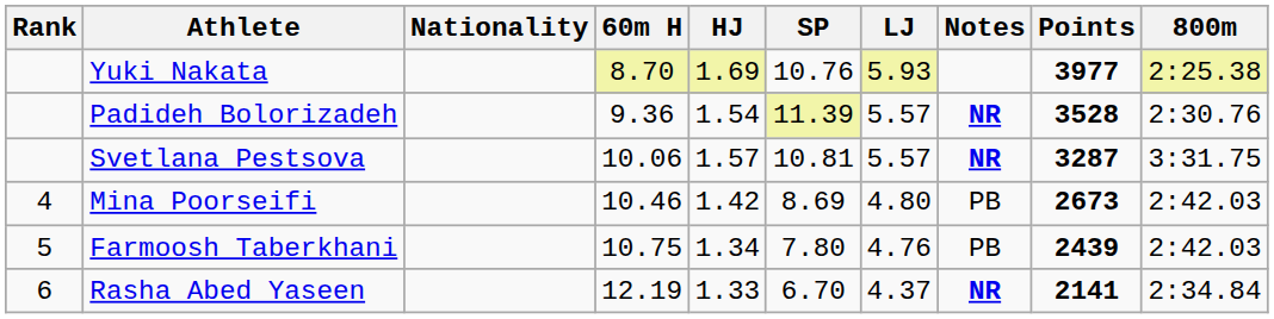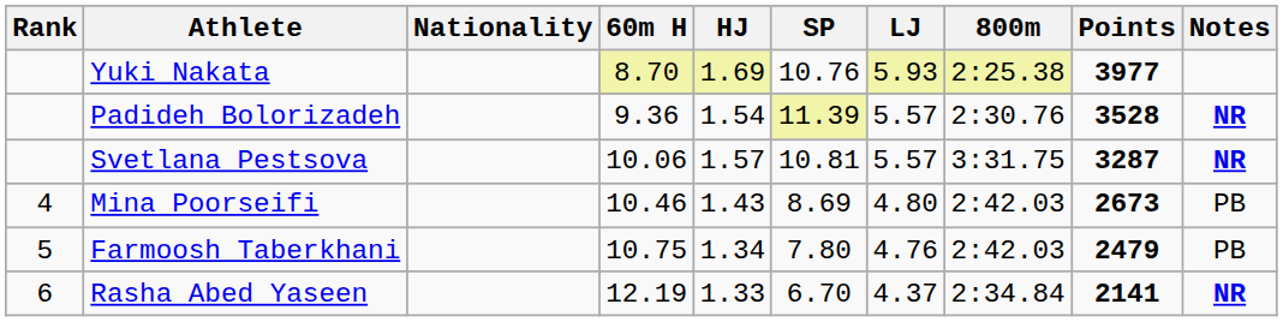columns swapped: 800m <-> Notes
Mina Poorseifi | HJ: 1.42 -> 1.43
Farmoosh Taberkhani | Points: 2439 -> 2479
